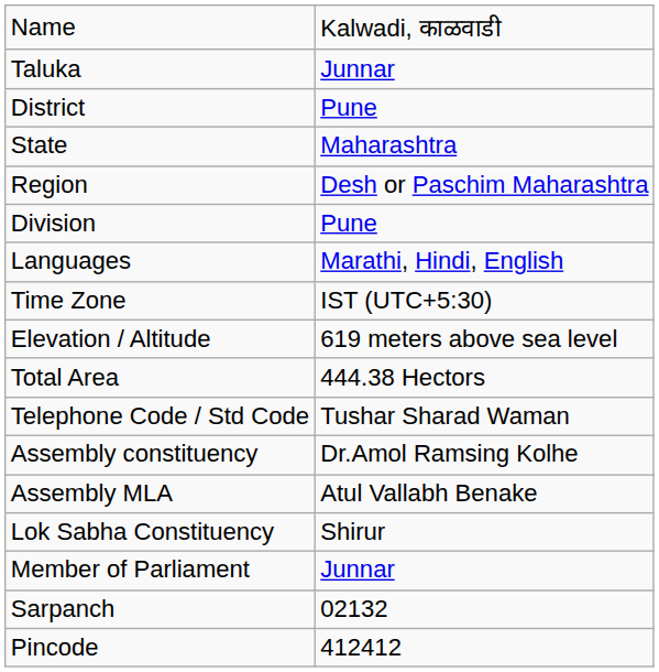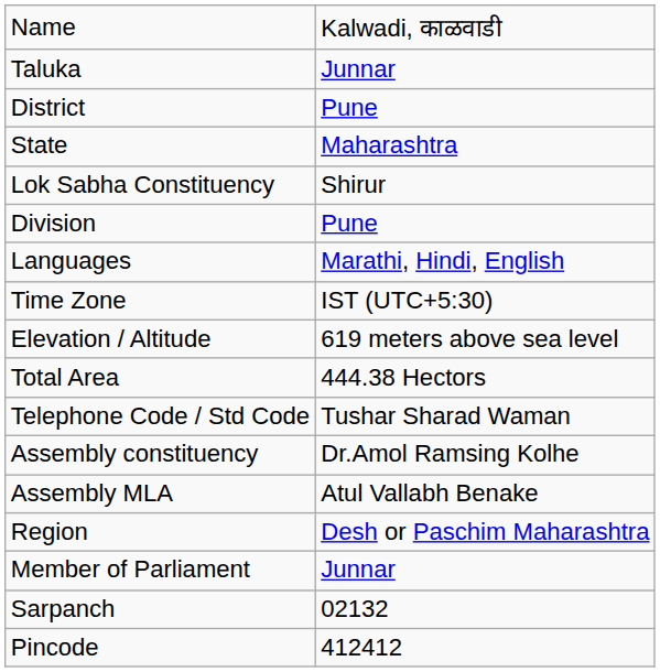rows swapped: Region <-> Lok Sabha Constituency
